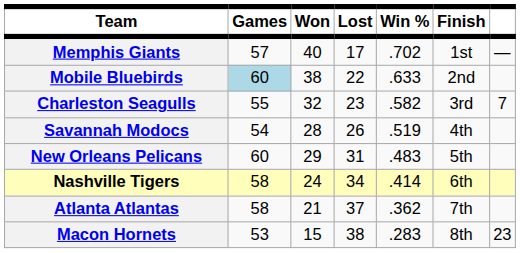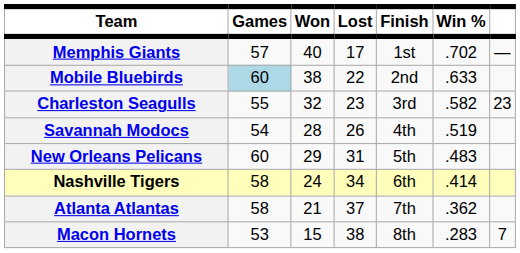columns swapped: Win % <-> Finish
Charleston Seagulls | column 7: 7 -> 23
Macon Hornets | column 7: 23 -> 7
